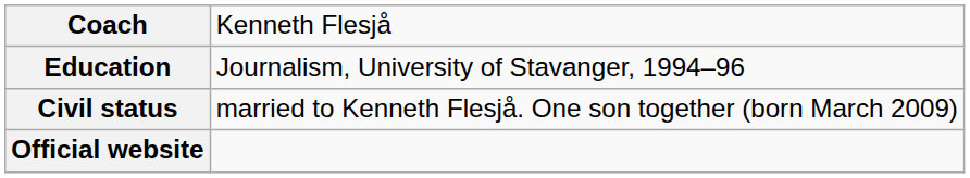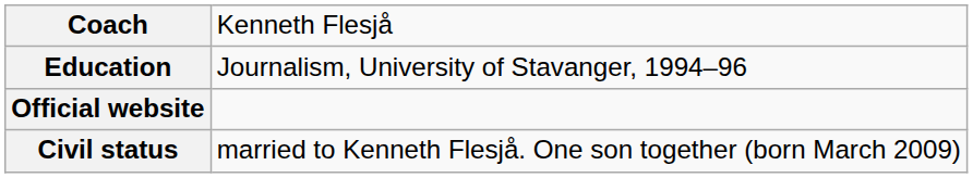rows swapped: Civil status <-> Official website
